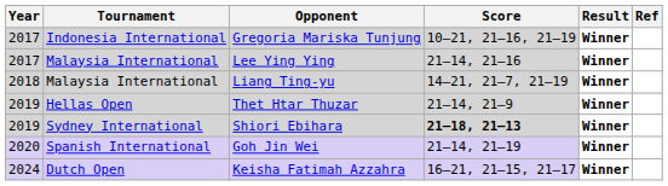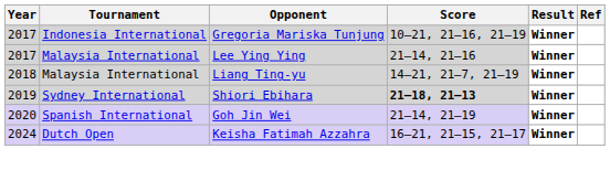- row: 2019 | Hellas Open | Thet Htar Thuzar | 21–14, 21–9 | Winner
